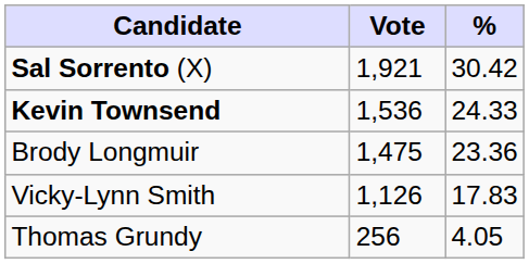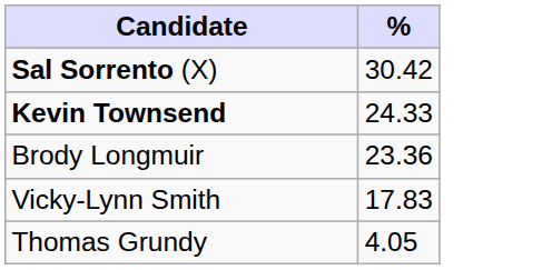- column: Vote | 1,921 | 1,536 | 1,475 | 1,126 | 256
